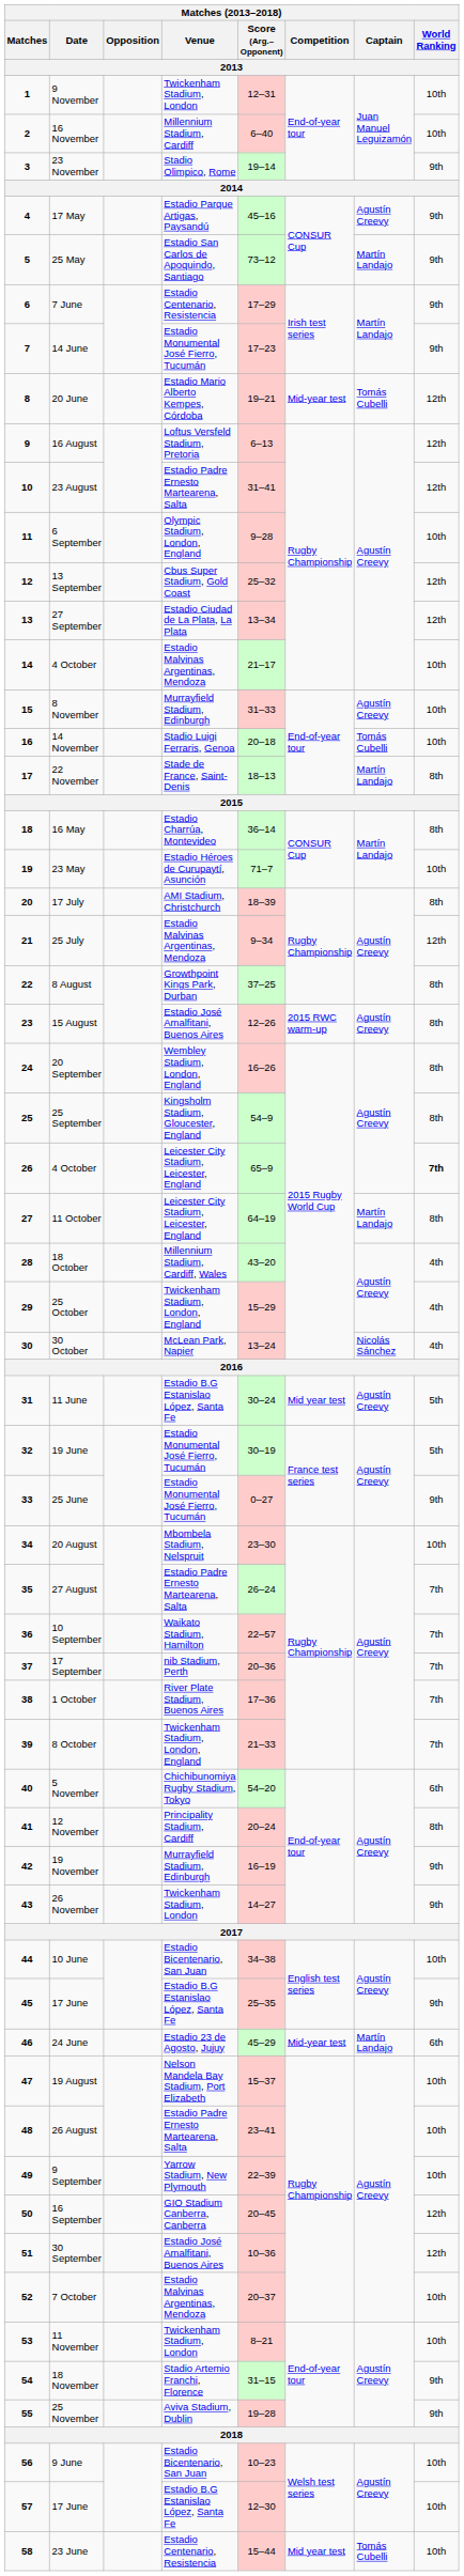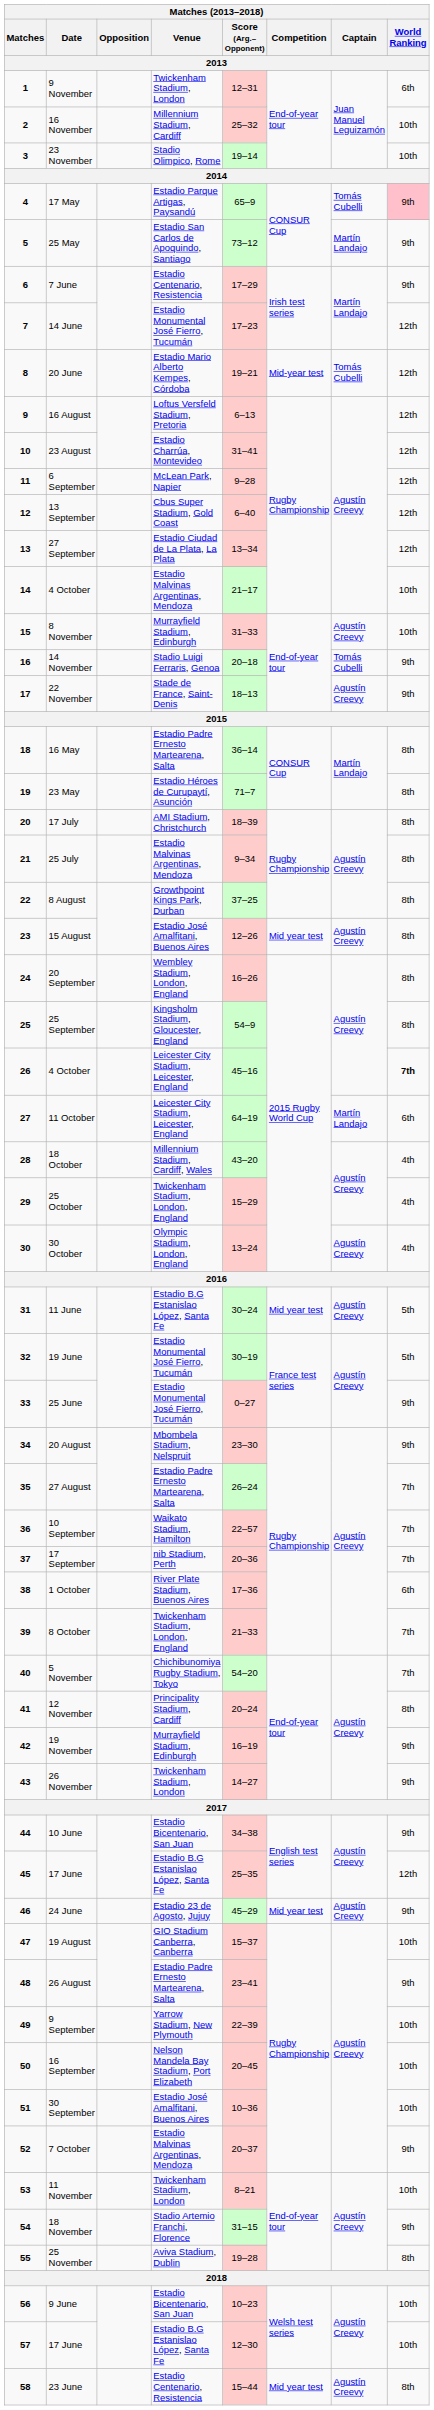9 November | World Ranking: 10th -> 6th
16 November | Score (Arg.–Opponent): 6–40 -> 25–32
23 November | World Ranking: 9th -> 10th
17 May | Score (Arg.–Opponent): 45–16 -> 65–9
17 May | Captain: Agustín Creevy -> Tomás Cubelli
17 May | World Ranking: no background -> pink background
14 June | World Ranking: 9th -> 12th
23 August | Venue: Estadio Padre Ernesto Martearena, Salta -> Estadio Charrúa, Montevideo
6 September | Venue: Olympic Stadium, London, England -> McLean Park, Napier
6 September | World Ranking: 10th -> 12th
13 September | Score (Arg.–Opponent): 25–32 -> 6–40
14 November | World Ranking: 10th -> 9th
22 November | Captain: Martín Landajo -> Agustín Creevy
22 November | World Ranking: 8th -> 9th
16 May | Venue: Estadio Charrúa, Montevideo -> Estadio Padre Ernesto Martearena, Salta
23 May | World Ranking: 10th -> 8th
25 July | World Ranking: 12th -> 8th
15 August | Competition: 2015 RWC warm-up -> Mid year test
26 / 4 October | Score (Arg.–Opponent): 65–9 -> 45–16
11 October | World Ranking: 8th -> 6th
30 October | Venue: McLean Park, Napier -> Olympic Stadium, London, England
30 October | Captain: Nicolás Sánchez -> Agustín Creevy
20 August | World Ranking: 10th -> 9th
1 October | World Ranking: 7th -> 6th
5 November | World Ranking: 6th -> 7th
10 June | World Ranking: 10th -> 9th
45 / 17 June | World Ranking: 9th -> 12th
24 June | Competition: Mid-year test -> Mid year test
24 June | Captain: Martín Landajo -> Agustín Creevy
24 June | World Ranking: 6th -> 9th
19 August | Venue: Nelson Mandela Bay Stadium, Port Elizabeth -> GIO Stadium Canberra, Canberra
26 August | World Ranking: 10th -> 9th
16 September | Venue: GIO Stadium Canberra, Canberra -> Nelson Mandela Bay Stadium, Port Elizabeth
16 September | World Ranking: 12th -> 10th
30 September | World Ranking: 12th -> 10th
7 October | World Ranking: 10th -> 9th
25 November | World Ranking: 9th -> 8th
23 June | Captain: Tomás Cubelli -> Agustín Creevy
23 June | World Ranking: 10th -> 8th
